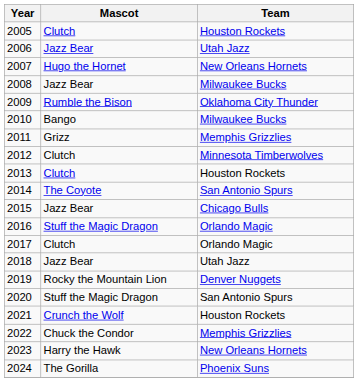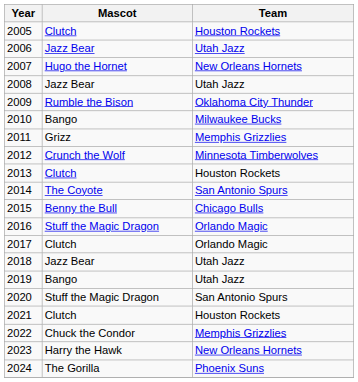2008 | Team: Milwaukee Bucks -> Utah Jazz
2012 | Mascot: Clutch -> Crunch the Wolf
2015 | Mascot: Jazz Bear -> Benny the Bull
2019 | Mascot: Rocky the Mountain Lion -> Bango
2019 | Team: Denver Nuggets -> Utah Jazz
2021 | Mascot: Crunch the Wolf -> Clutch
